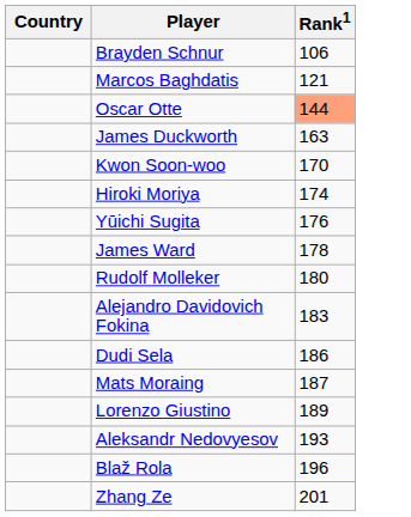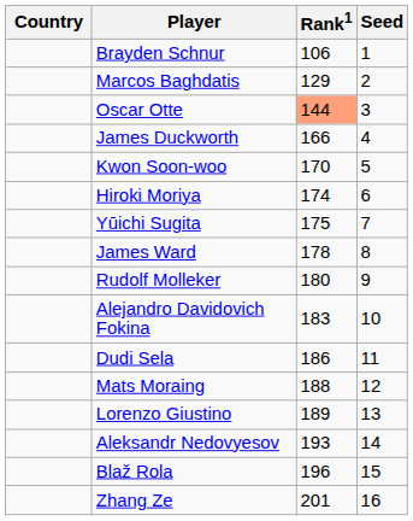+ column: Seed | 1 | 2 | 3 | 4 | 5 | 6 | 7 | 8 | 9 | 10 | 11 | 12 | 13 | 14 | 15 | 16
Marcos Baghdatis | Rank1: 121 -> 129
James Duckworth | Rank1: 163 -> 166
Yūichi Sugita | Rank1: 176 -> 175
Mats Moraing | Rank1: 187 -> 188
